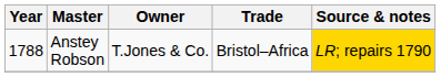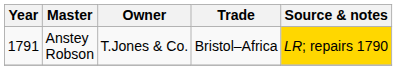Anstey Robson | Year: 1788 -> 1791
